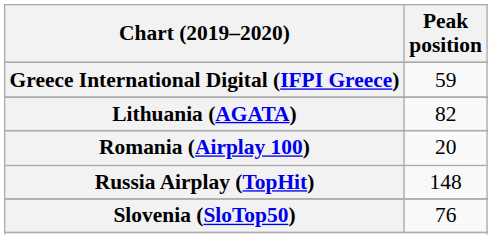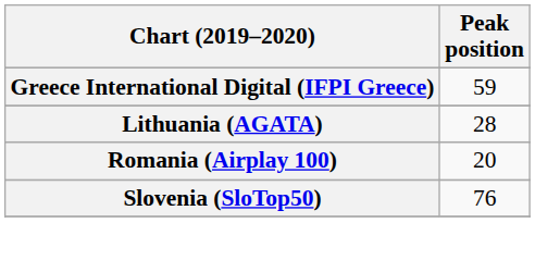Lithuania (AGATA) | Peak position: 82 -> 28
- row: Russia Airplay (TopHit) | 148
